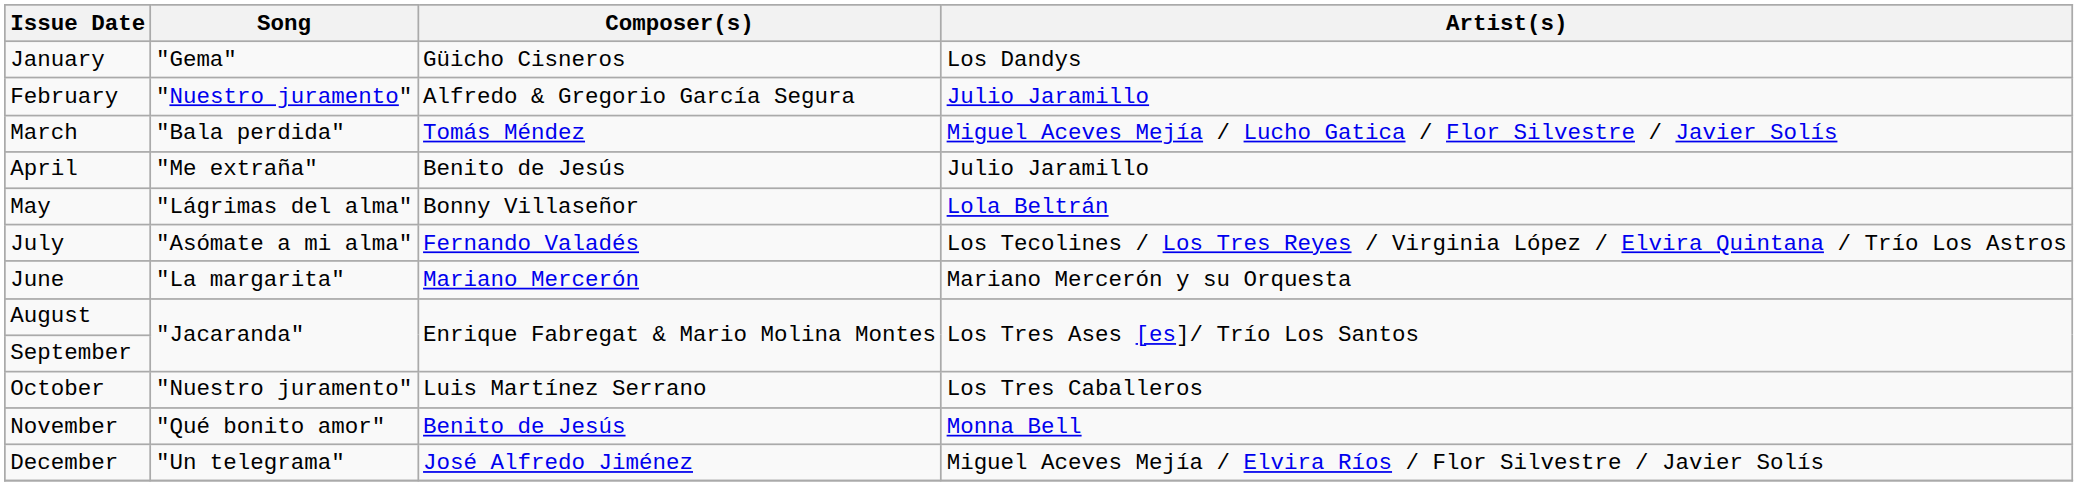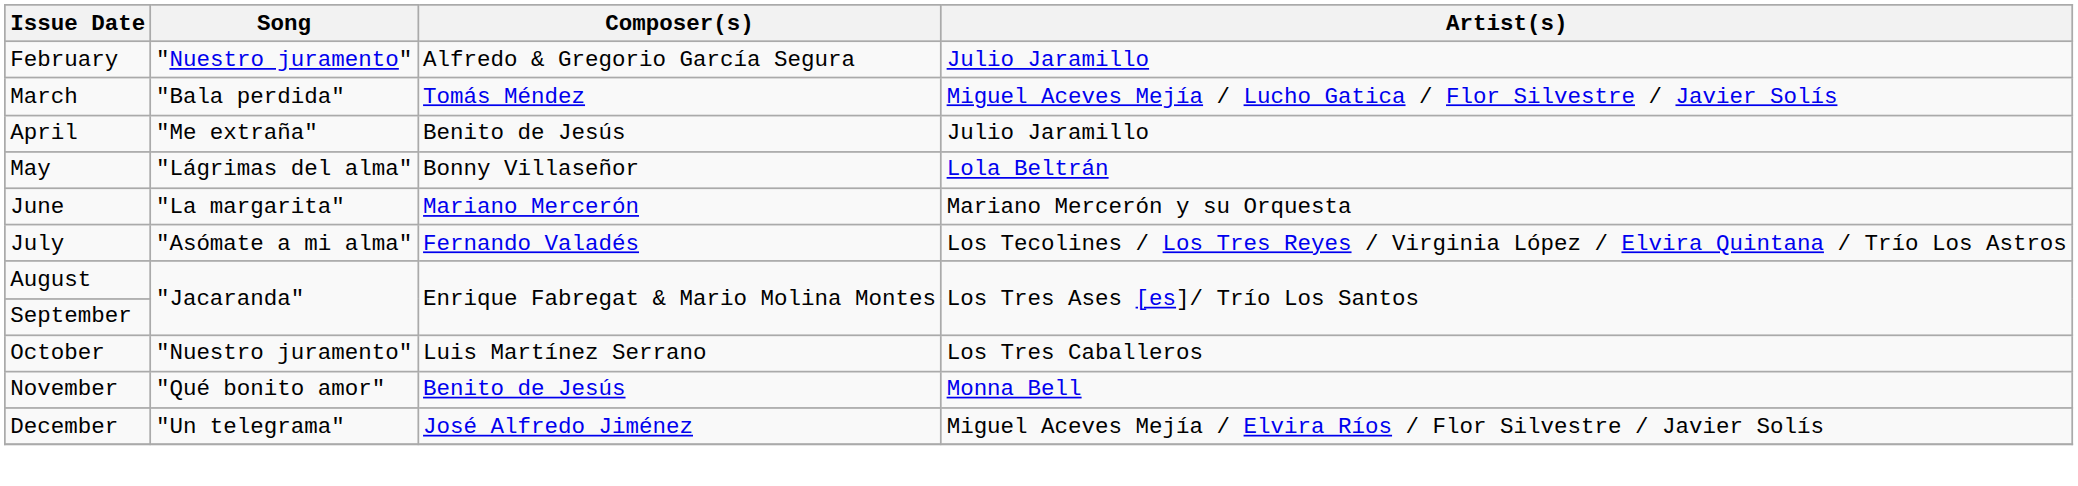- row: January | "Gema" | Güicho Cisneros | Los Dandys
rows swapped: June <-> July
